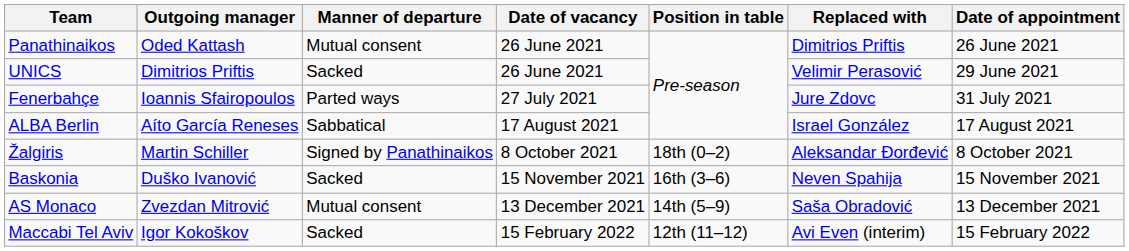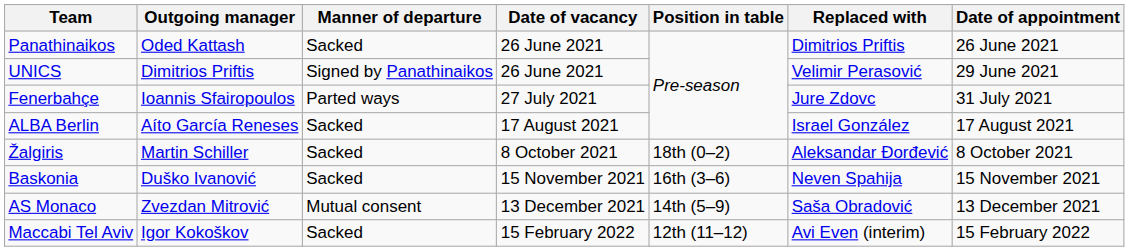Panathinaikos | Manner of departure: Mutual consent -> Sacked
UNICS | Manner of departure: Sacked -> Signed by Panathinaikos
ALBA Berlin | Manner of departure: Sabbatical -> Sacked
Žalgiris | Manner of departure: Signed by Panathinaikos -> Sacked
